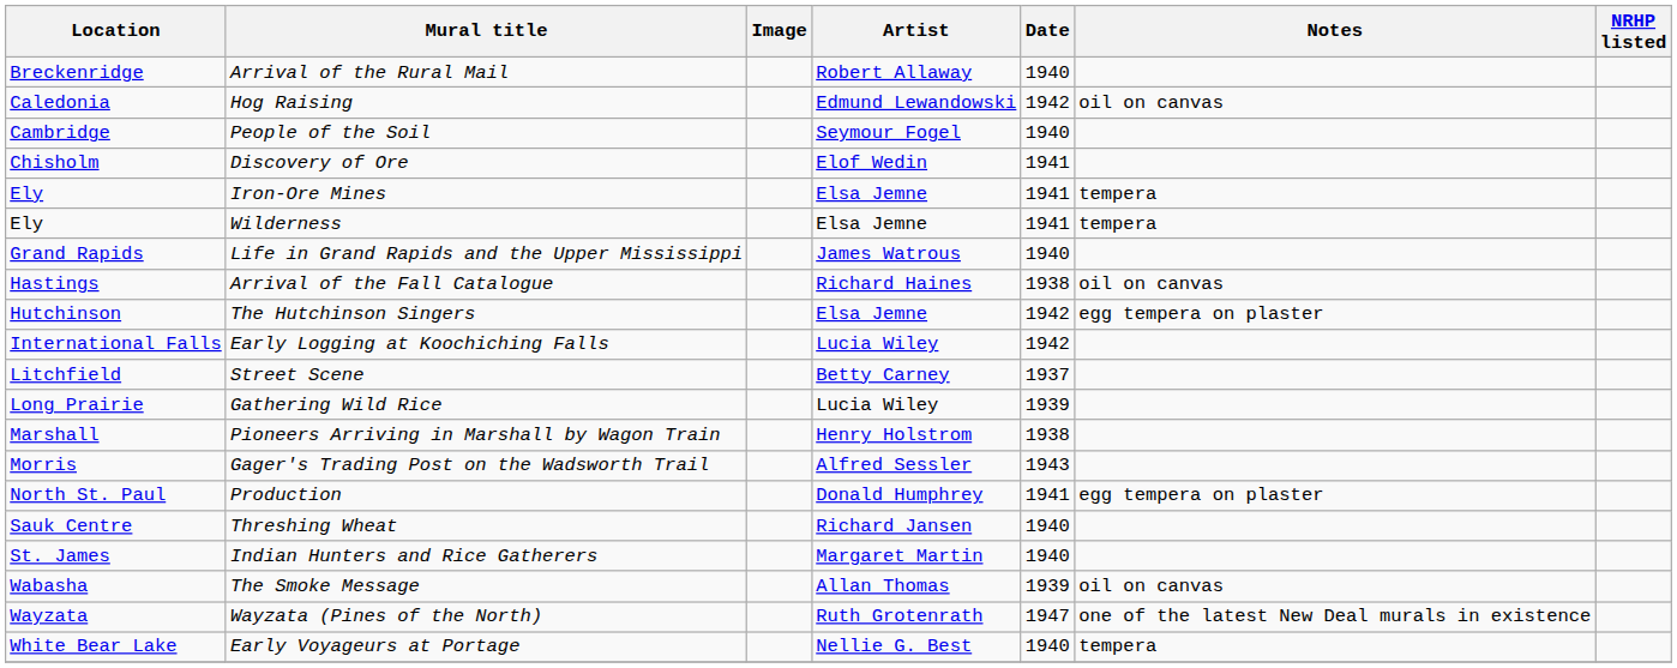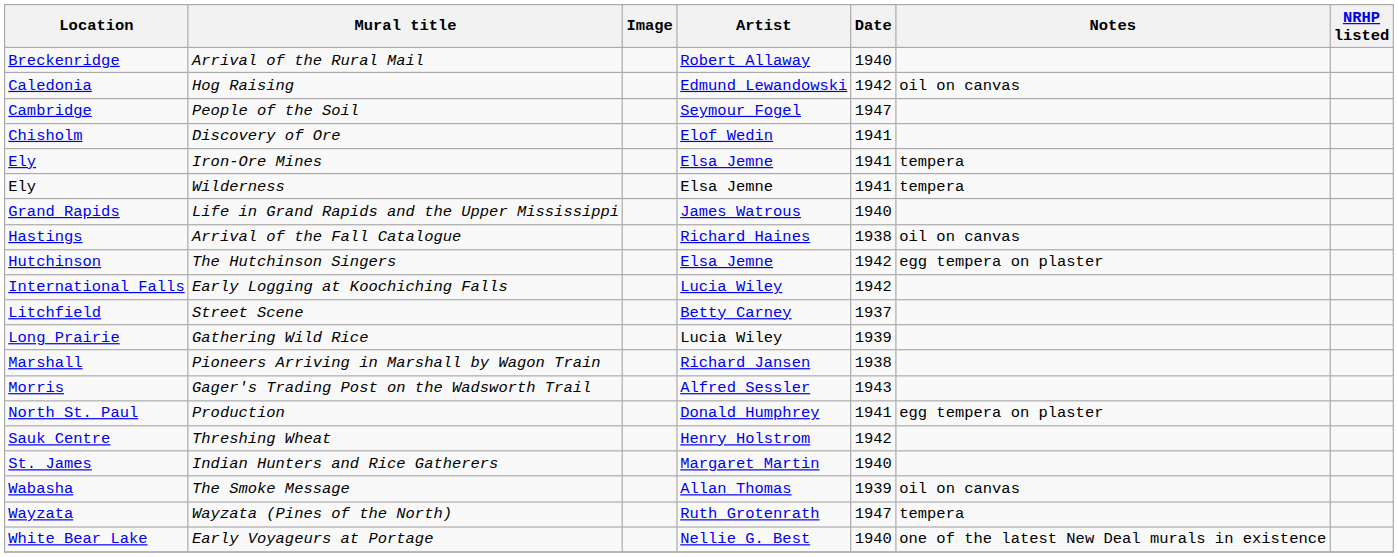People of the Soil | Date: 1940 -> 1947
Pioneers Arriving in Marshall by Wagon Train | Artist: Henry Holstrom -> Richard Jansen
Threshing Wheat | Artist: Richard Jansen -> Henry Holstrom
Threshing Wheat | Date: 1940 -> 1942
Wayzata (Pines of the North) | Notes: one of the latest New Deal murals in existence -> tempera
Early Voyageurs at Portage | Notes: tempera -> one of the latest New Deal murals in existence
